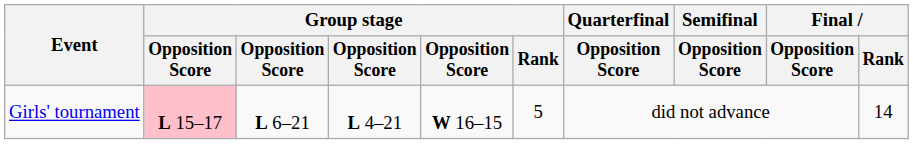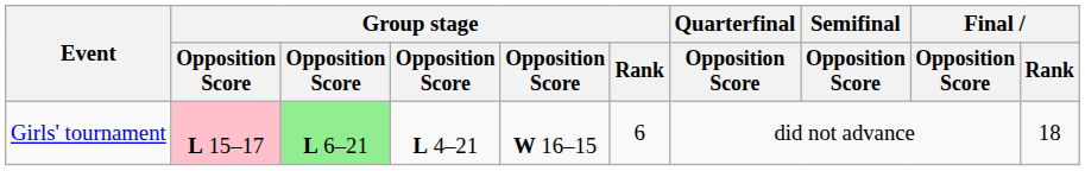Girls' tournament | column 3: no background -> lightgreen background
Girls' tournament | Group stage / Rank: 5 -> 6
Girls' tournament | Final / Rank: 14 -> 18
